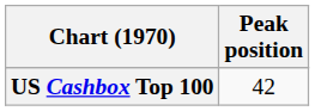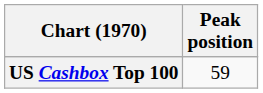US Cashbox Top 100 | Peak position: 42 -> 59
